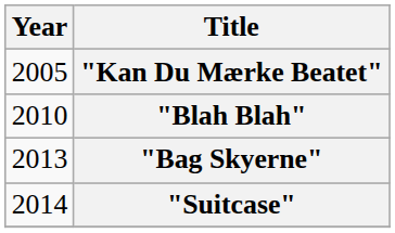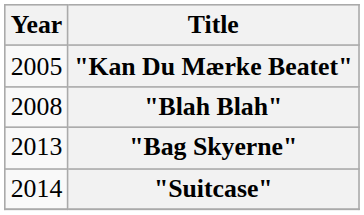"Blah Blah" | Year: 2010 -> 2008
